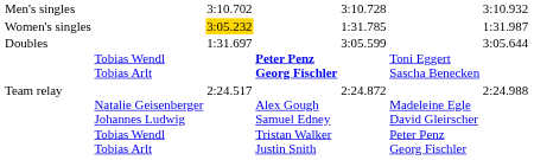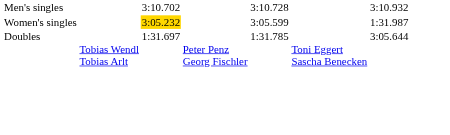Women's singles | column 5: 1:31.785 -> 3:05.599
Doubles | column 4: bold -> normal
Doubles | column 5: 3:05.599 -> 1:31.785
- row: Team relay | Natalie Geisenberger Johannes Ludwig Tobias Wendl Tobias Arlt | 2:24.517 | Alex Gough Samuel Edney Tristan Walker Justin Snith | 2:24.872 | Madeleine Egle David Gleirscher Peter Penz Georg Fischler | 2:24.988
